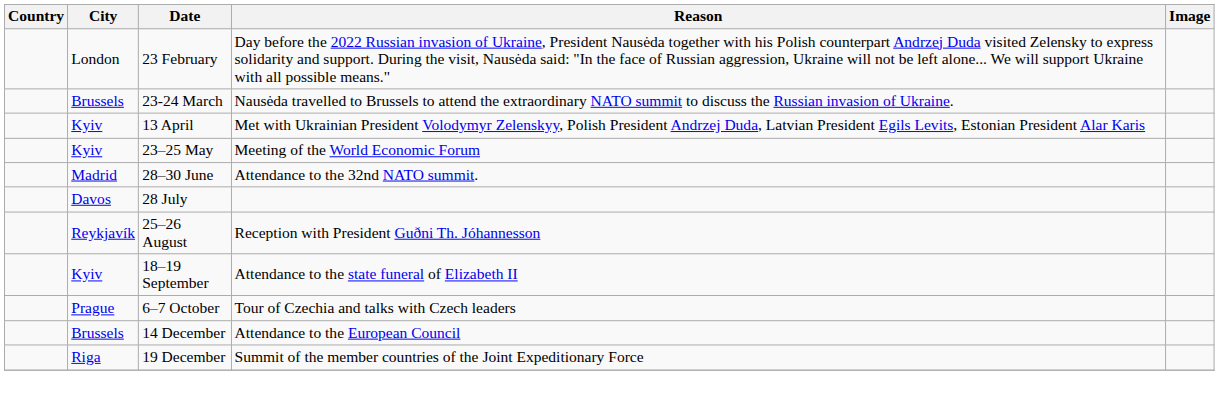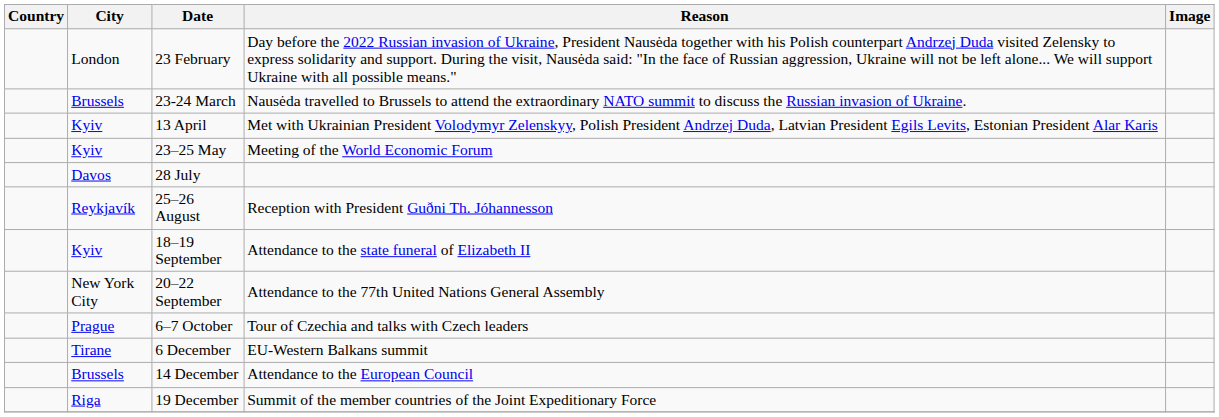- row: Madrid | 28–30 June | Attendance to the 32nd NATO summit.
+ row: New York City | 20–22 September | Attendance to the 77th United Nations General Assembly
+ row: Tirane | 6 December | EU-Western Balkans summit
